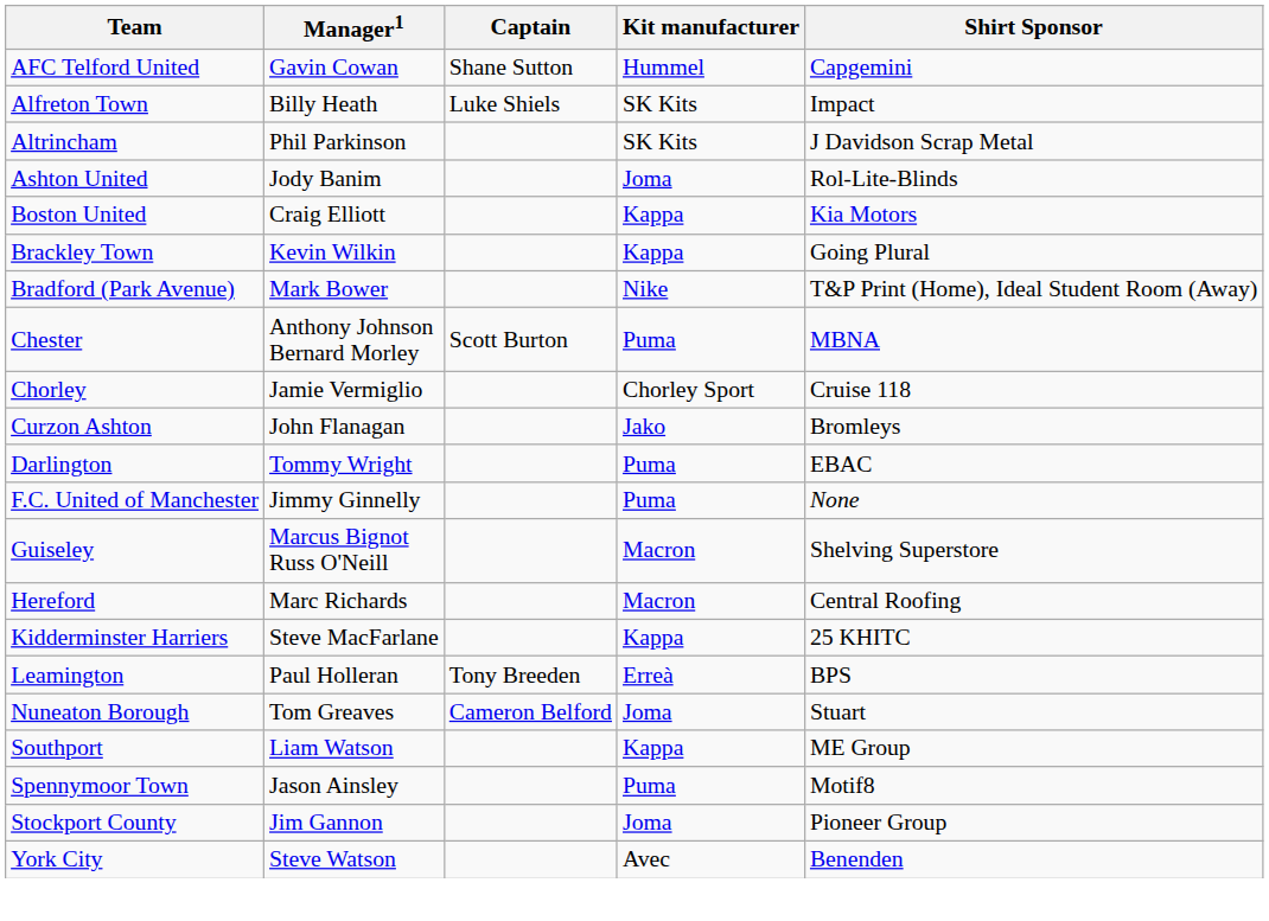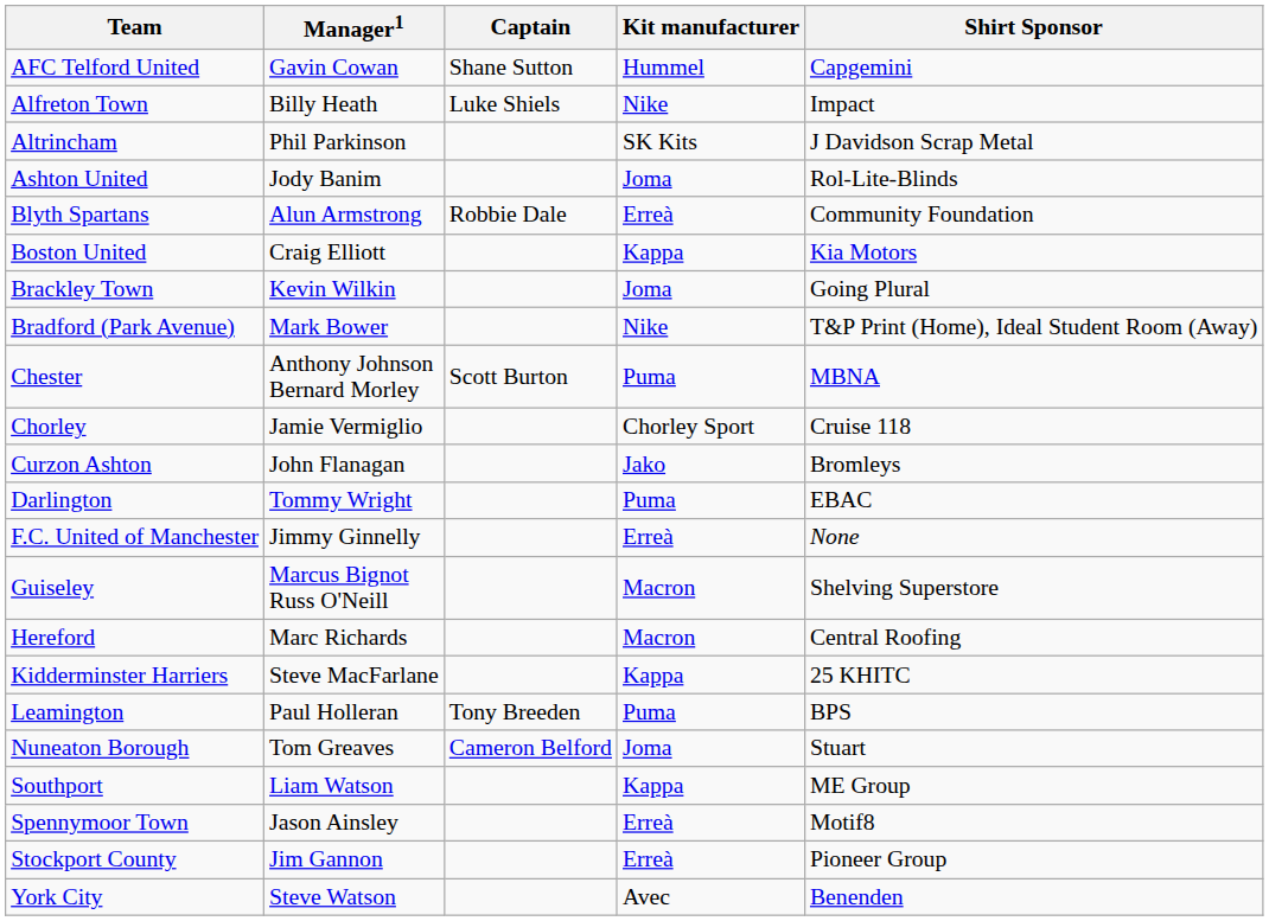Alfreton Town | Kit manufacturer: SK Kits -> Nike
+ row: Blyth Spartans | Alun Armstrong | Robbie Dale | Erreà | Community Foundation
Brackley Town | Kit manufacturer: Kappa -> Joma
F.C. United of Manchester | Kit manufacturer: Puma -> Erreà
Leamington | Kit manufacturer: Erreà -> Puma
Spennymoor Town | Kit manufacturer: Puma -> Erreà
Stockport County | Kit manufacturer: Joma -> Erreà
